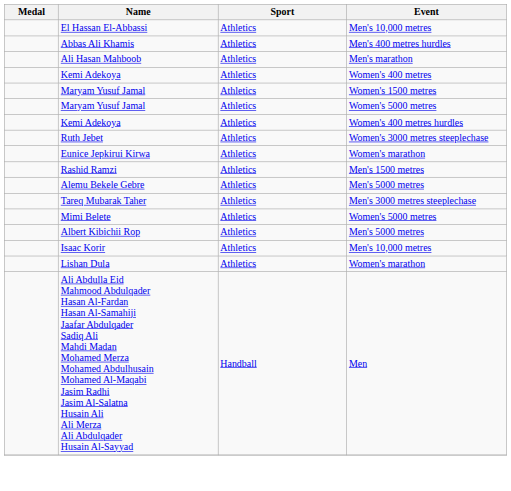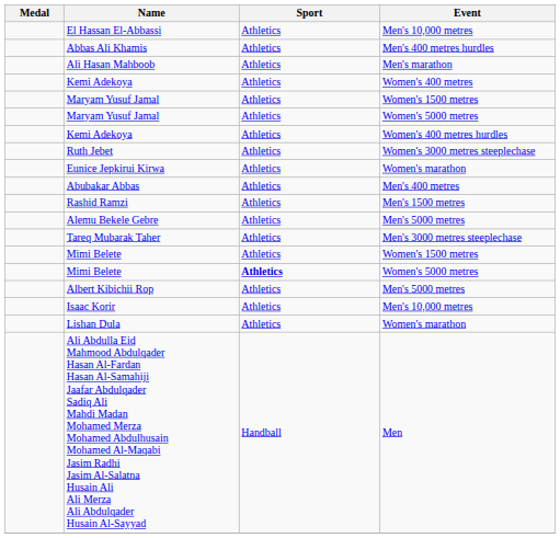+ row: Abubakar Abbas | Athletics | Men's 400 metres
+ row: Mimi Belete | Athletics | Women's 1500 metres
Mimi Belete / Women's 5000 metres | Sport: normal -> bold
